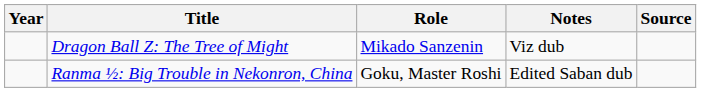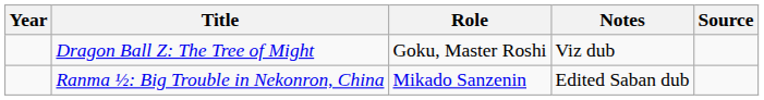Dragon Ball Z: The Tree of Might | Role: Mikado Sanzenin -> Goku, Master Roshi
Ranma ½: Big Trouble in Nekonron, China | Role: Goku, Master Roshi -> Mikado Sanzenin
